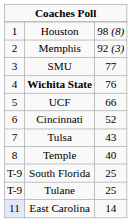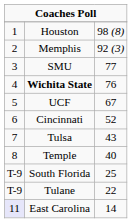UCF | column 3: 66 -> 67
Tulane | column 3: 25 -> 22
